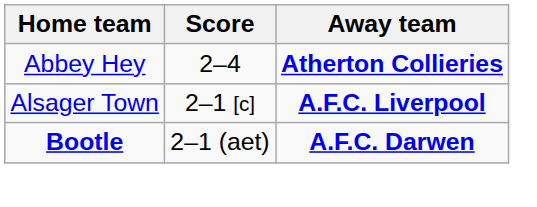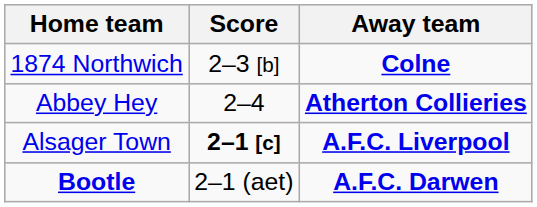+ row: 1874 Northwich | 2–3 [b] | Colne
Alsager Town | Score: normal -> bold
